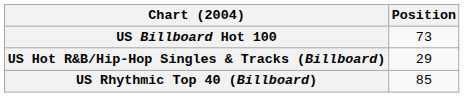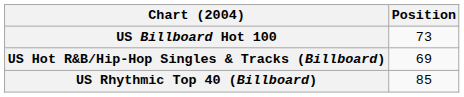US Hot R&B/Hip-Hop Singles & Tracks (Billboard) | Position: 29 -> 69
